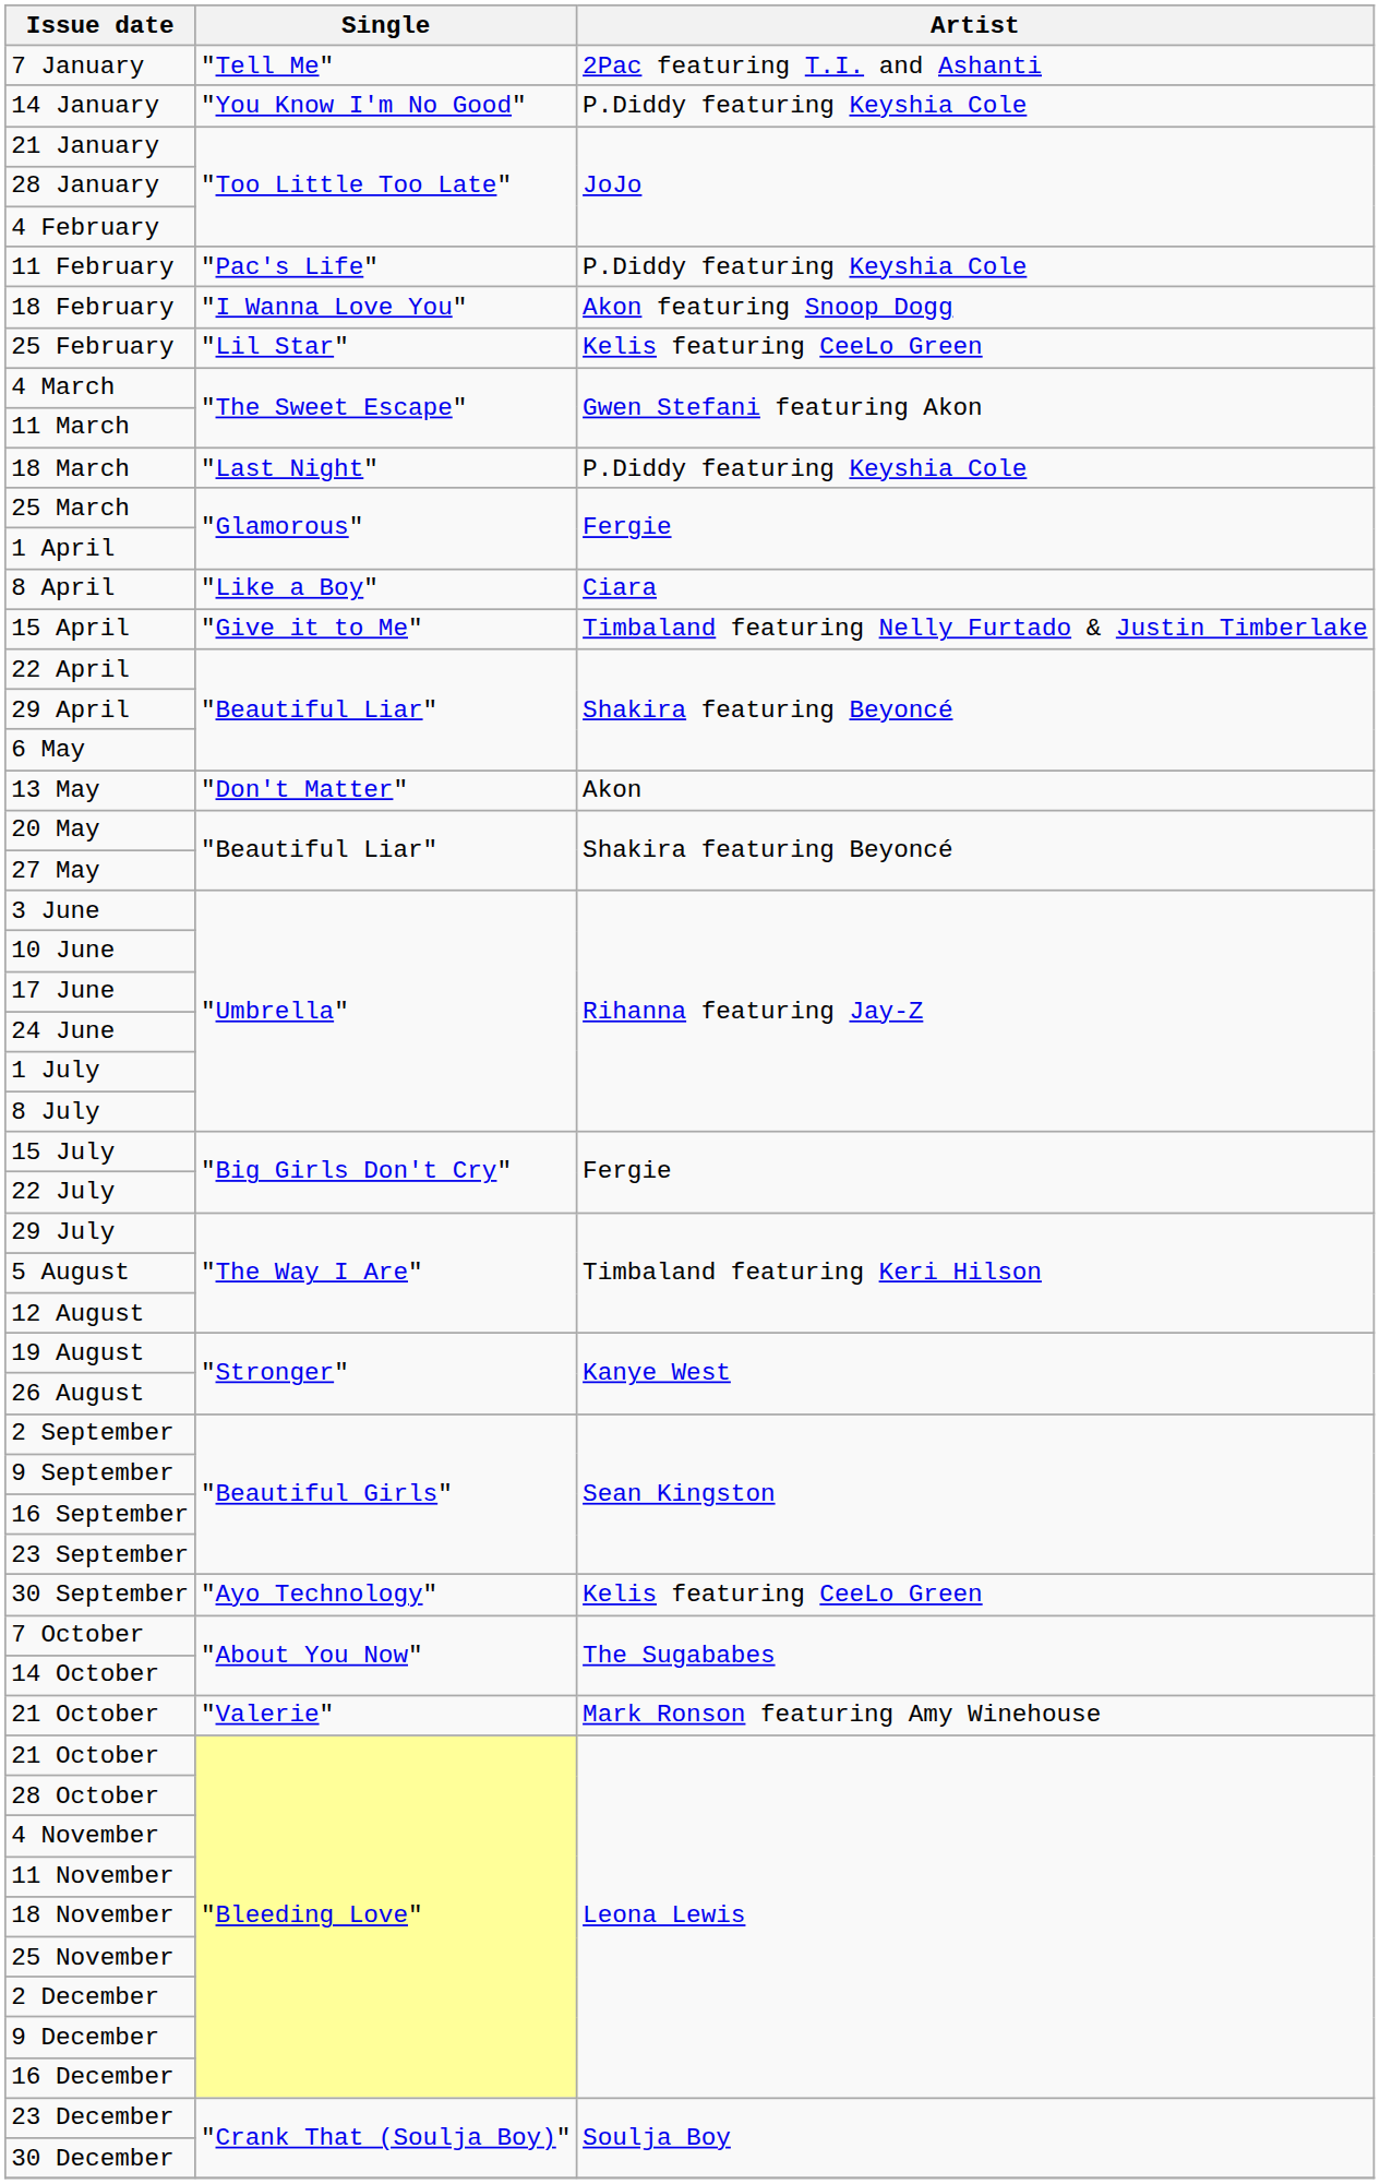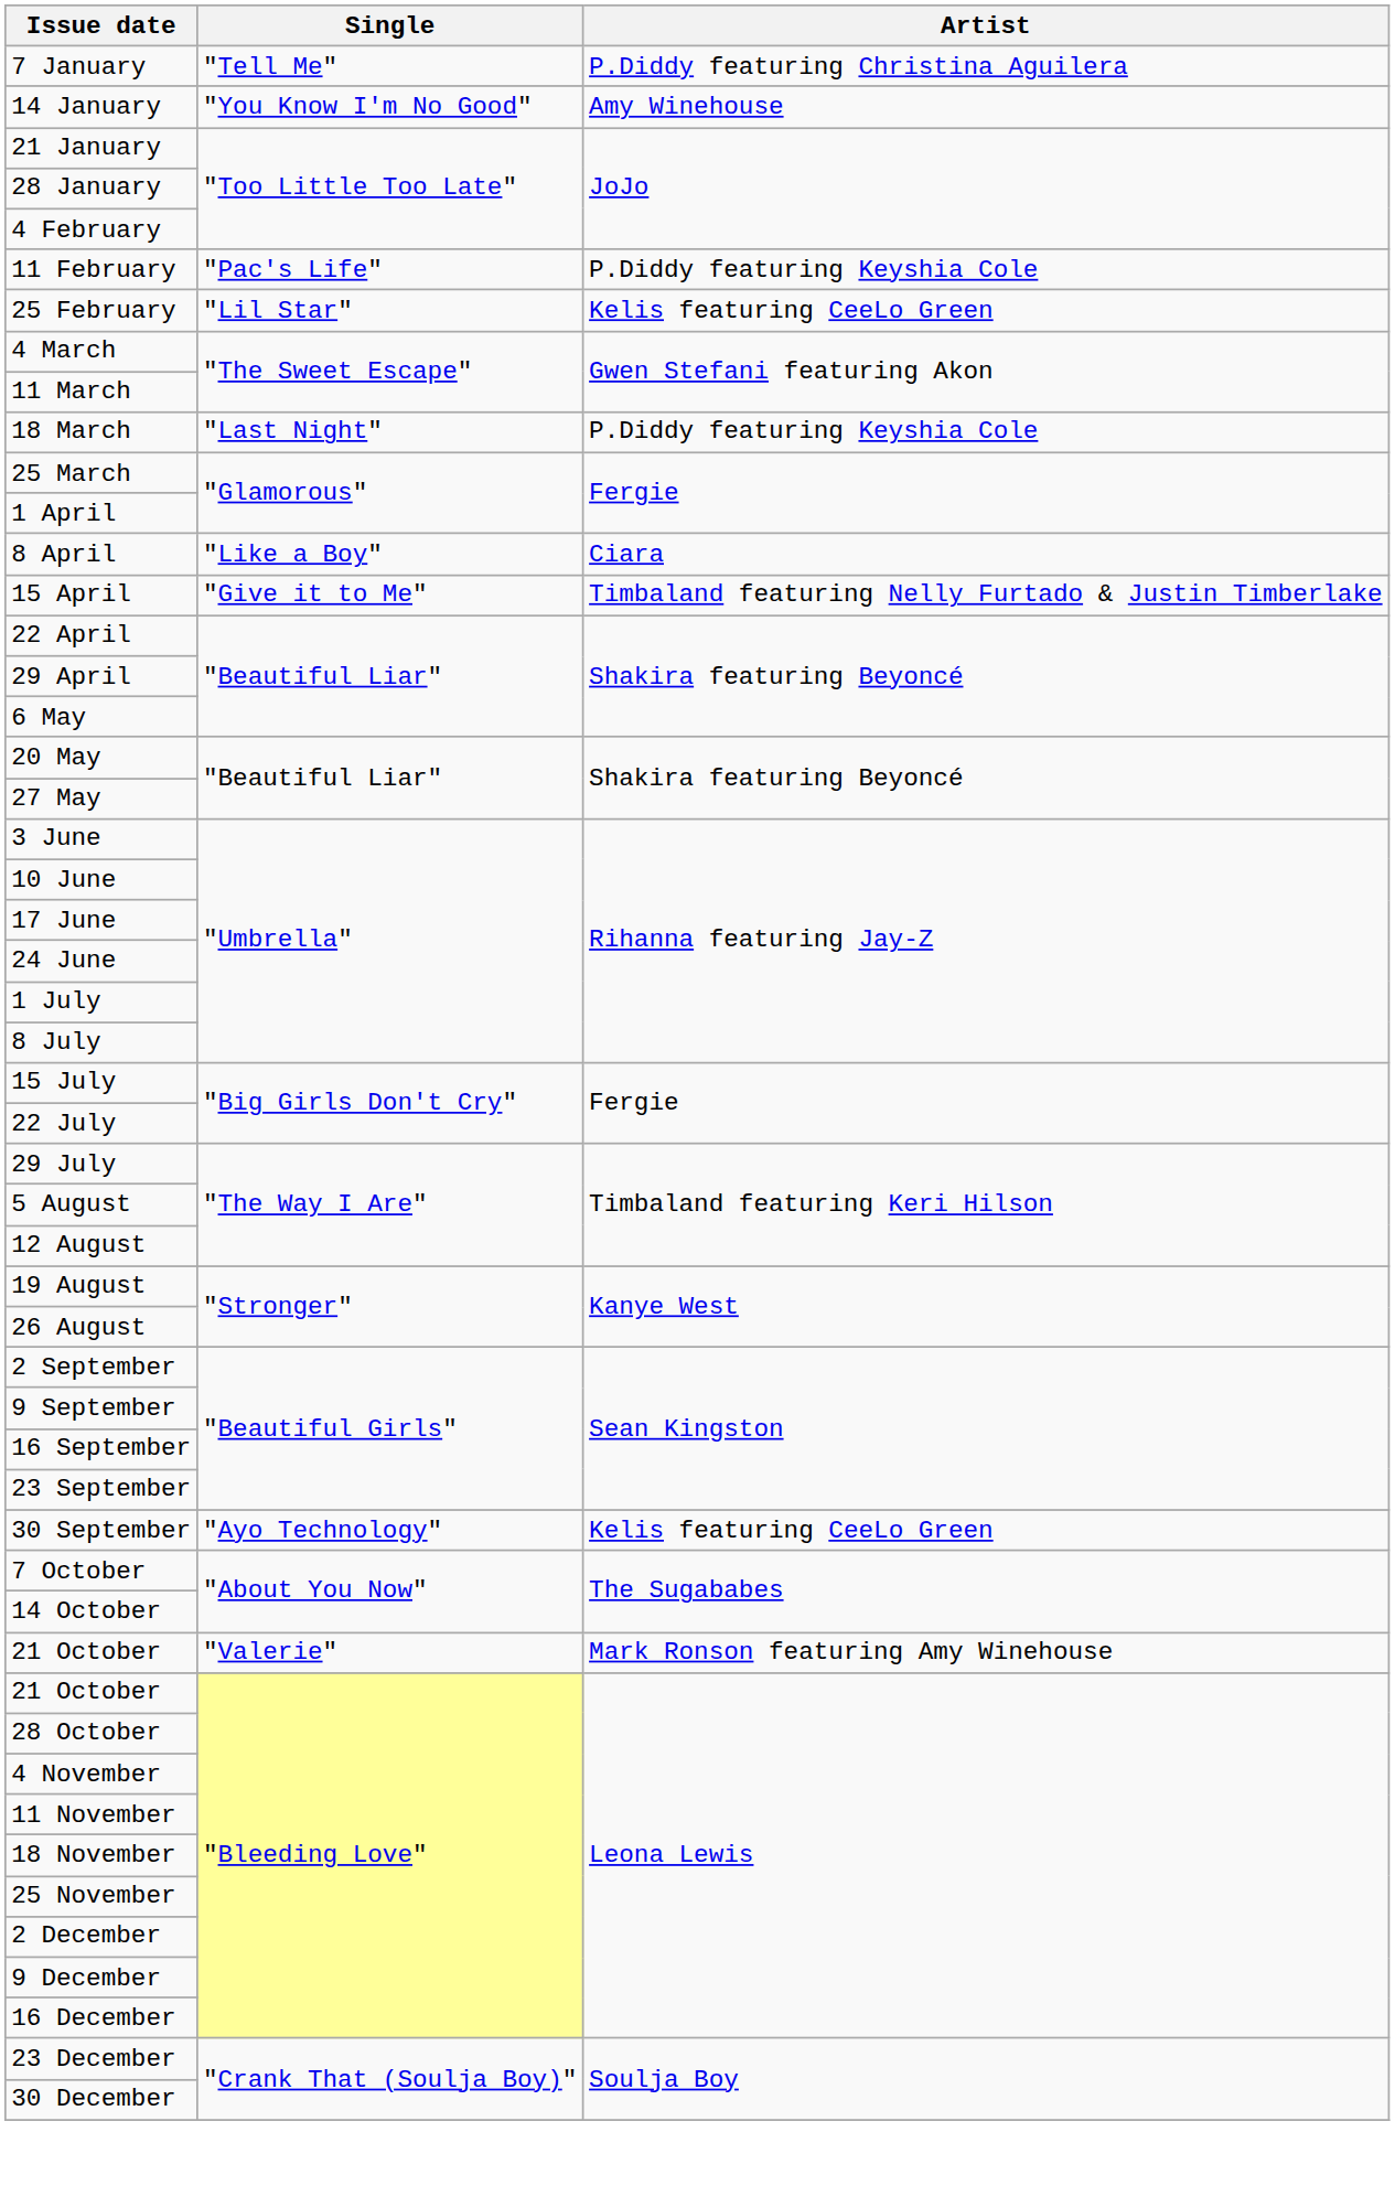7 January | Artist: 2Pac featuring T.I. and Ashanti -> P.Diddy featuring Christina Aguilera
14 January | Artist: P.Diddy featuring Keyshia Cole -> Amy Winehouse
- row: 18 February | "I Wanna Love You" | Akon featuring Snoop Dogg
- row: 13 May | "Don't Matter" | Akon
